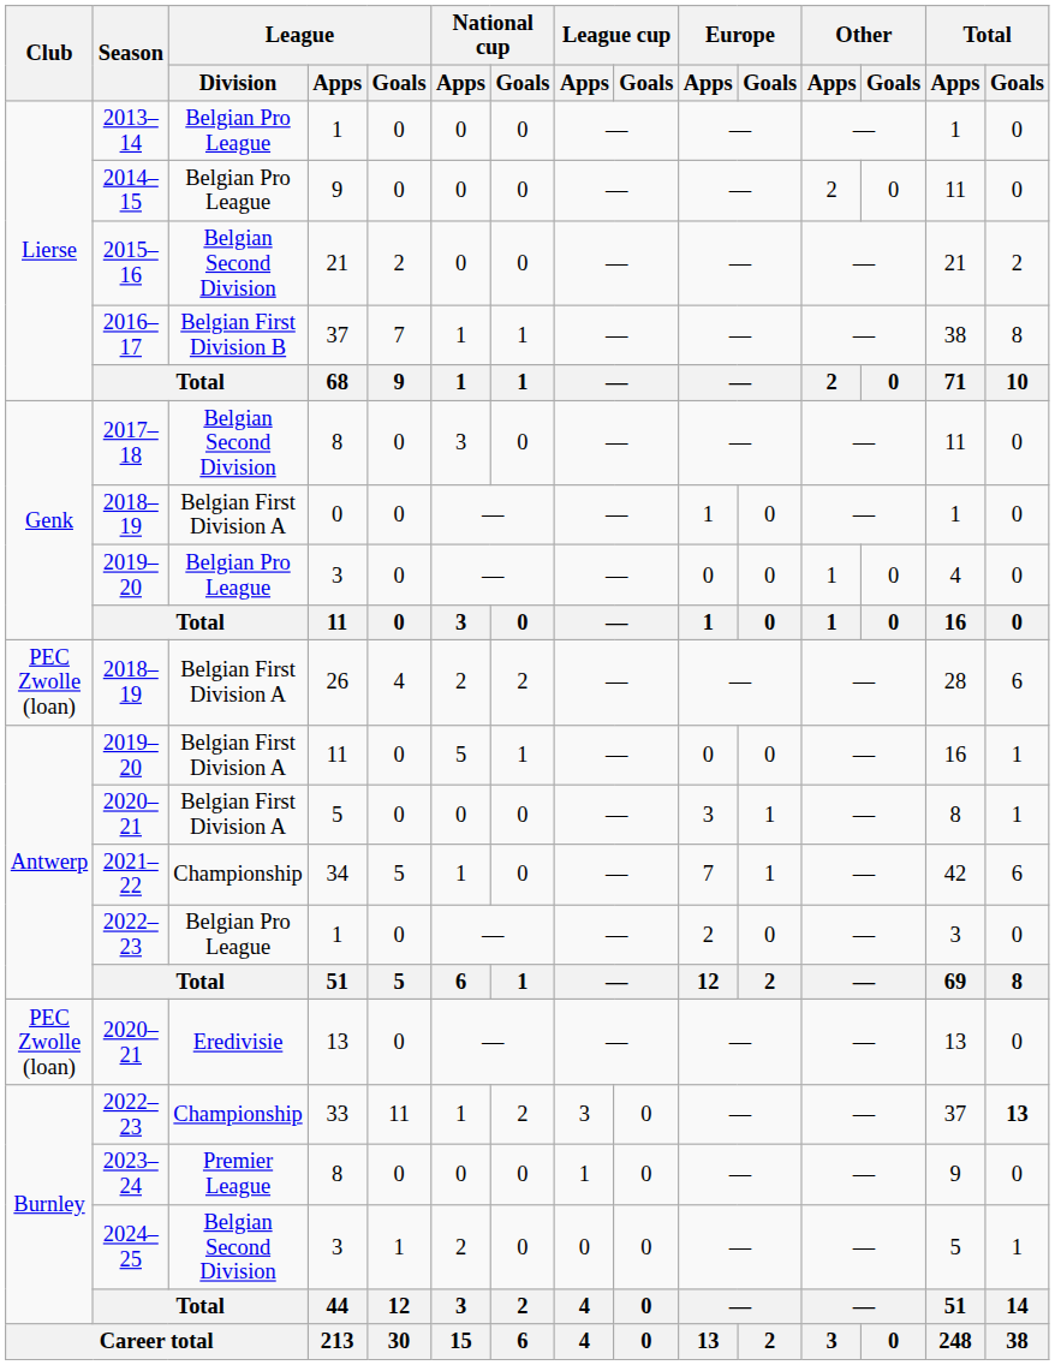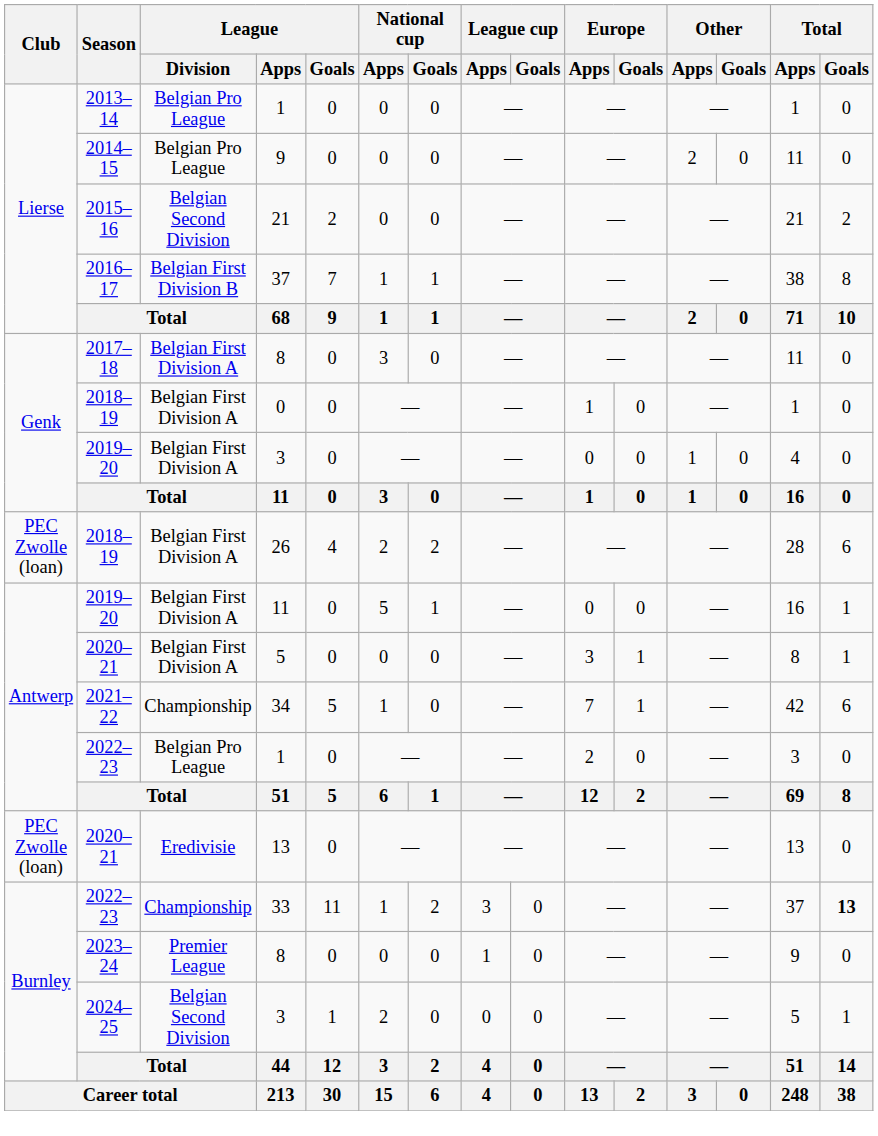2017–18 / 8 | League / Division: Belgian Second Division -> Belgian First Division A
2019–20 / 3 | League / Division: Belgian Pro League -> Belgian First Division A
